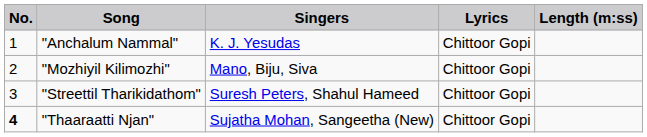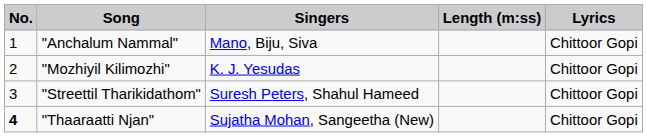columns swapped: Lyrics <-> Length (m:ss)
"Anchalum Nammal" | Singers: K. J. Yesudas -> Mano, Biju, Siva
"Mozhiyil Kilimozhi" | Singers: Mano, Biju, Siva -> K. J. Yesudas
